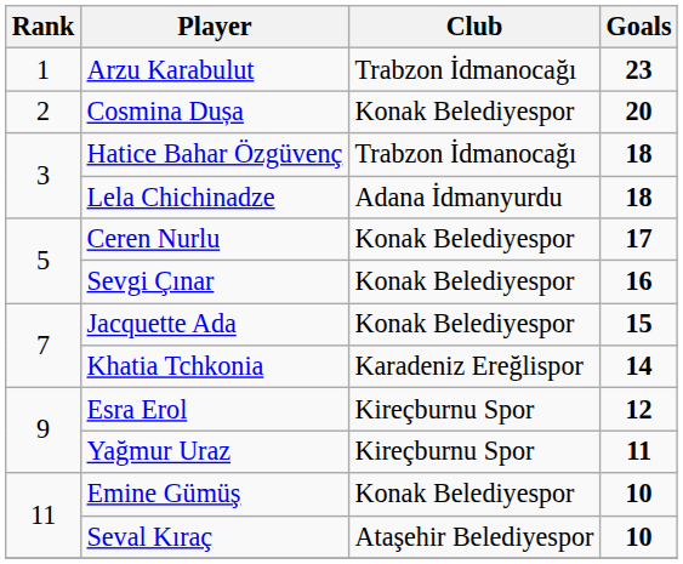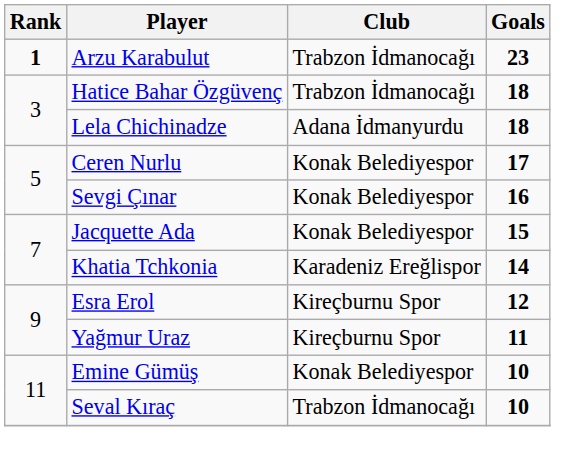Arzu Karabulut | Rank: normal -> bold
- row: 2 | Cosmina Dușa | Konak Belediyespor | 20
Seval Kıraç | Club: Ataşehir Belediyespor -> Trabzon İdmanocağı
